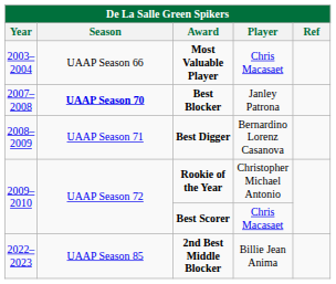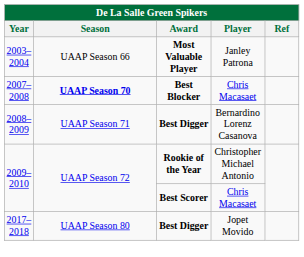2003–2004 | Player: Chris Macasaet -> Janley Patrona
2007–2008 | Player: Janley Patrona -> Chris Macasaet
+ row: 2017–2018 | UAAP Season 80 | Best Digger | Jopet Movido
- row: 2022–2023 | UAAP Season 85 | 2nd Best Middle Blocker | Billie Jean Anima
